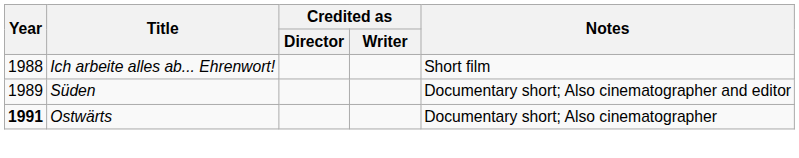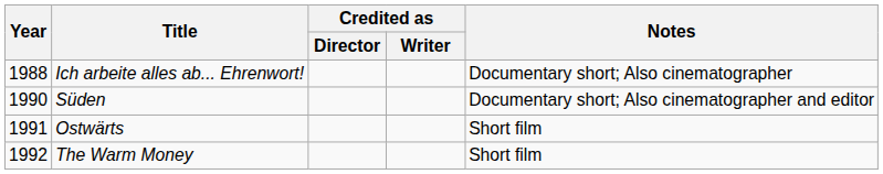Ich arbeite alles ab... Ehrenwort! | Notes: Short film -> Documentary short; Also cinematographer
Süden | Year: 1989 -> 1990
Ostwärts | Year: bold -> normal
Ostwärts | Notes: Documentary short; Also cinematographer -> Short film
+ row: 1992 | The Warm Money | Short film
